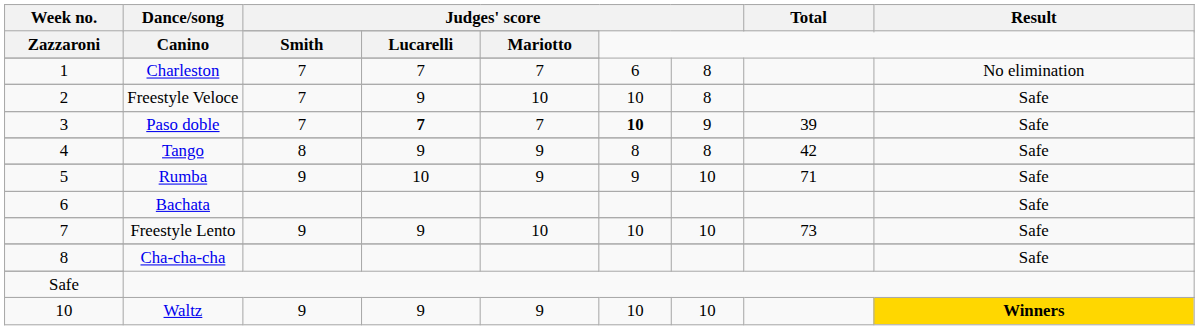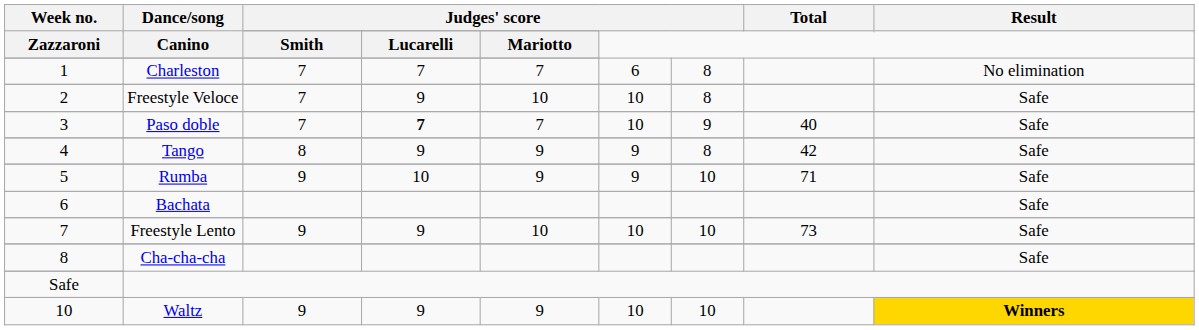Paso doble | column 6: bold -> normal
Paso doble | Total: 39 -> 40
Tango | column 6: 8 -> 9
